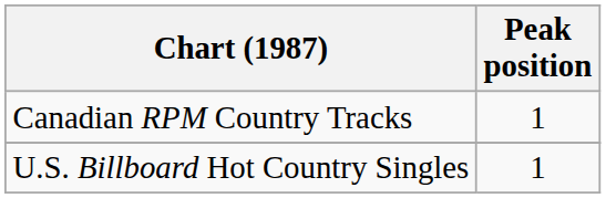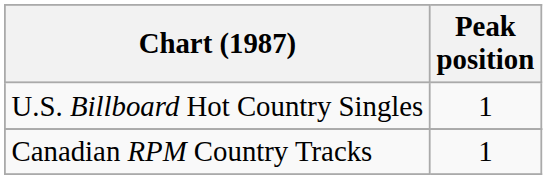rows swapped: U.S. Billboard Hot Country Singles <-> Canadian RPM Country Tracks
